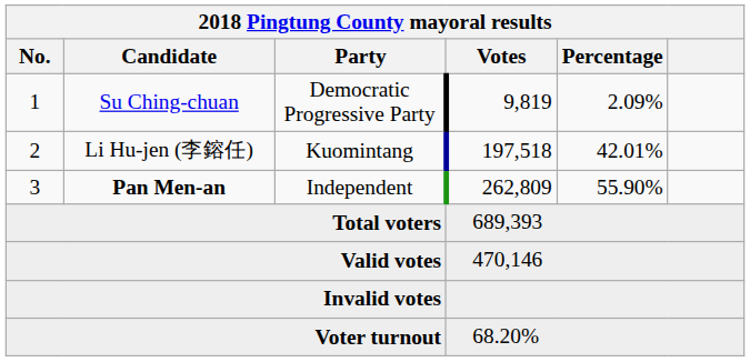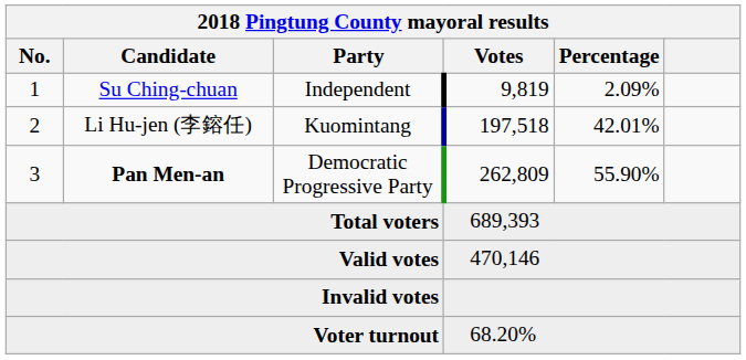1 | Party: Democratic Progressive Party -> Independent
3 | Party: Independent -> Democratic Progressive Party
